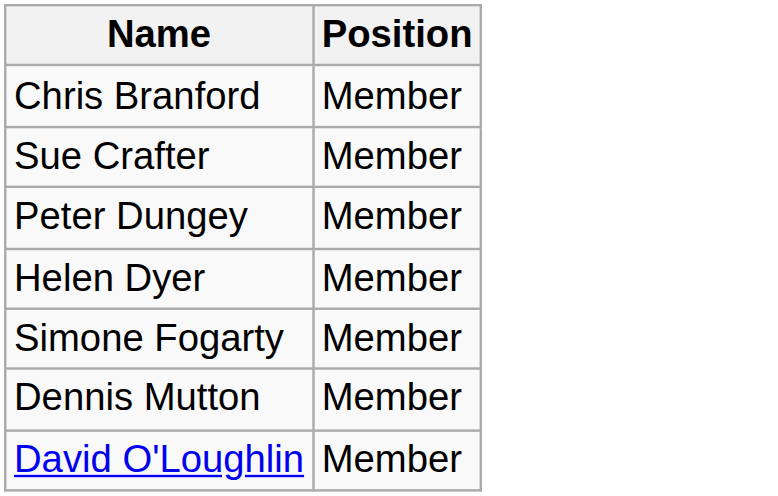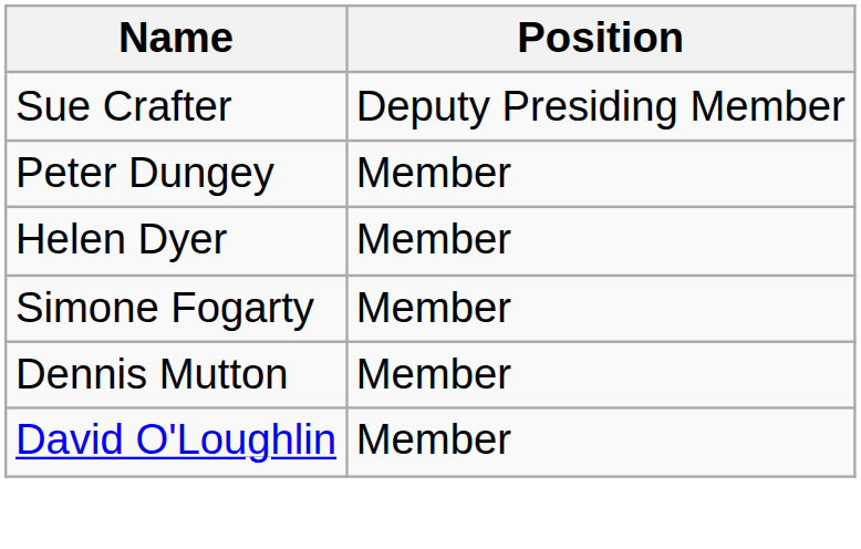- row: Chris Branford | Member
Sue Crafter | Position: Member -> Deputy Presiding Member
